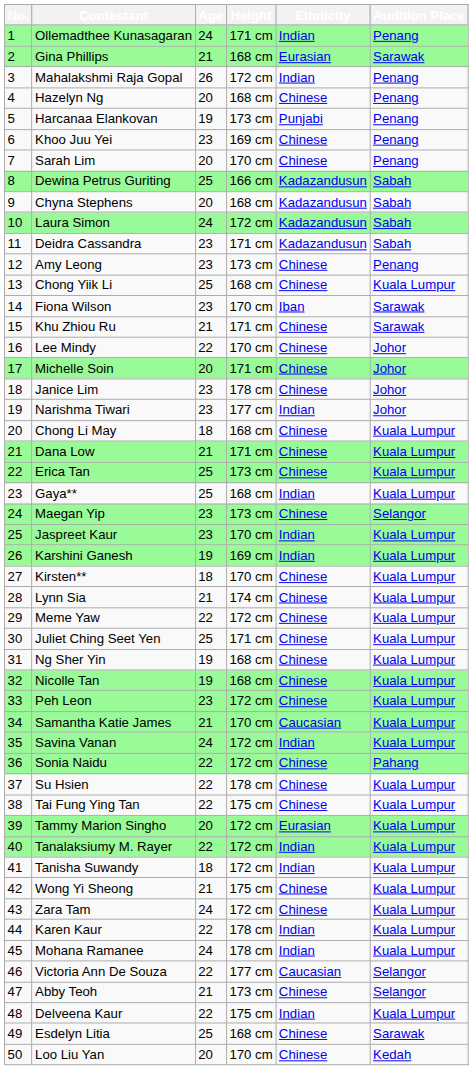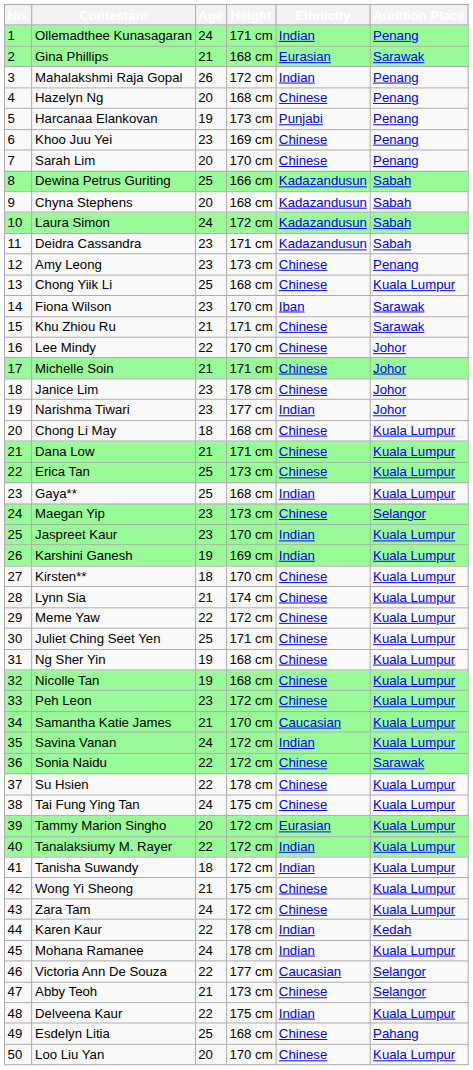Michelle Soin | Age: 20 -> 21
Sonia Naidu | Audition Place: Pahang -> Sarawak
Tai Fung Ying Tan | Age: 22 -> 24
Karen Kaur | Audition Place: Kuala Lumpur -> Kedah
Esdelyn Litia | Audition Place: Sarawak -> Pahang
Loo Liu Yan | Audition Place: Kedah -> Kuala Lumpur
